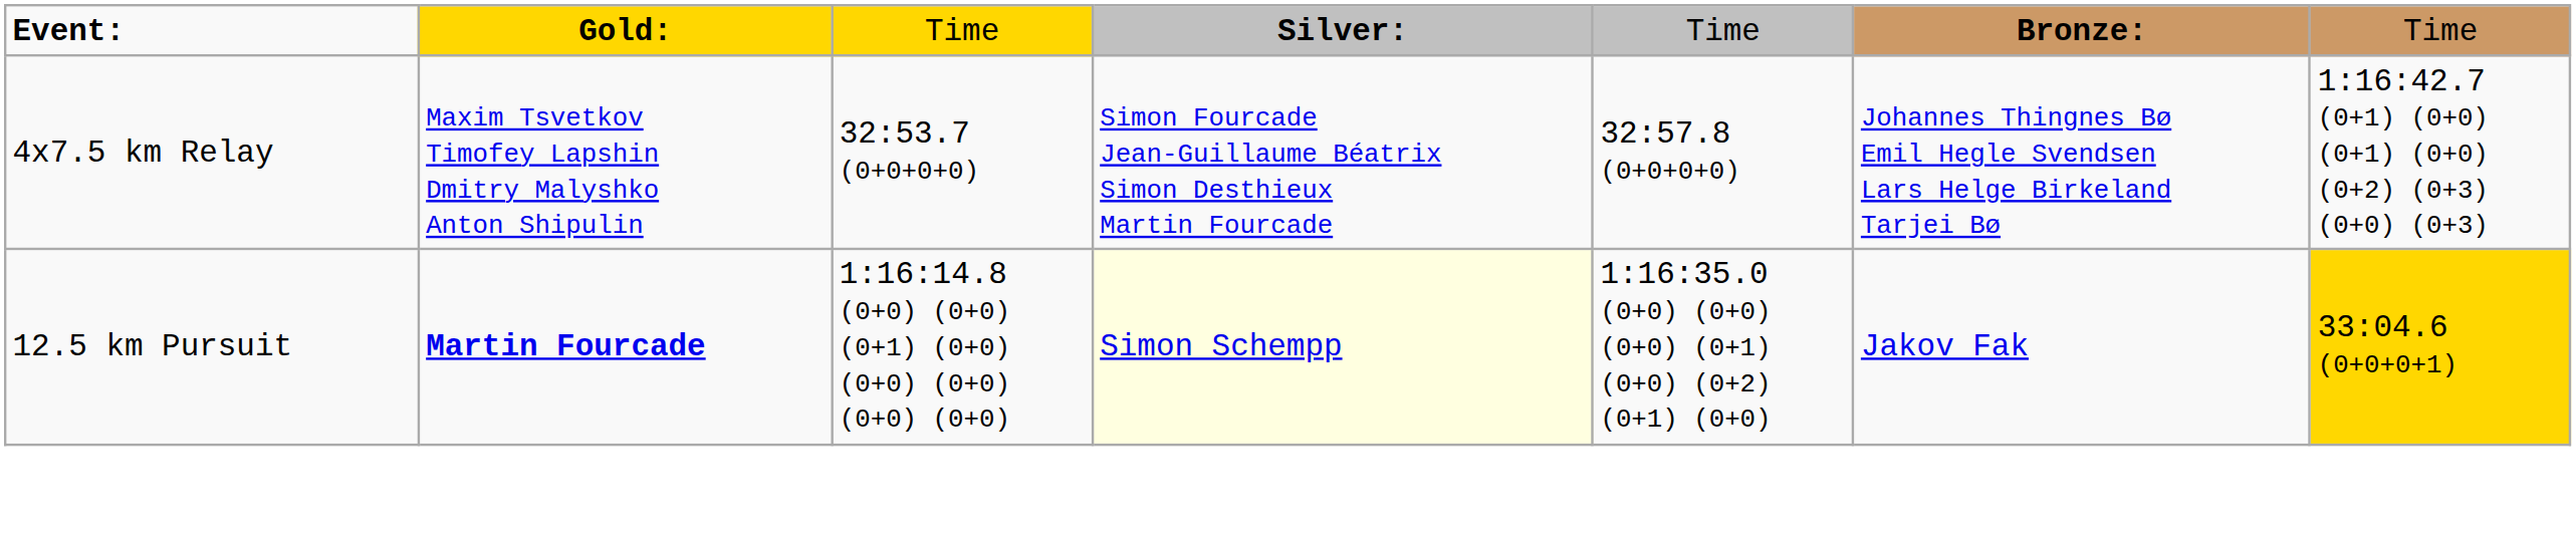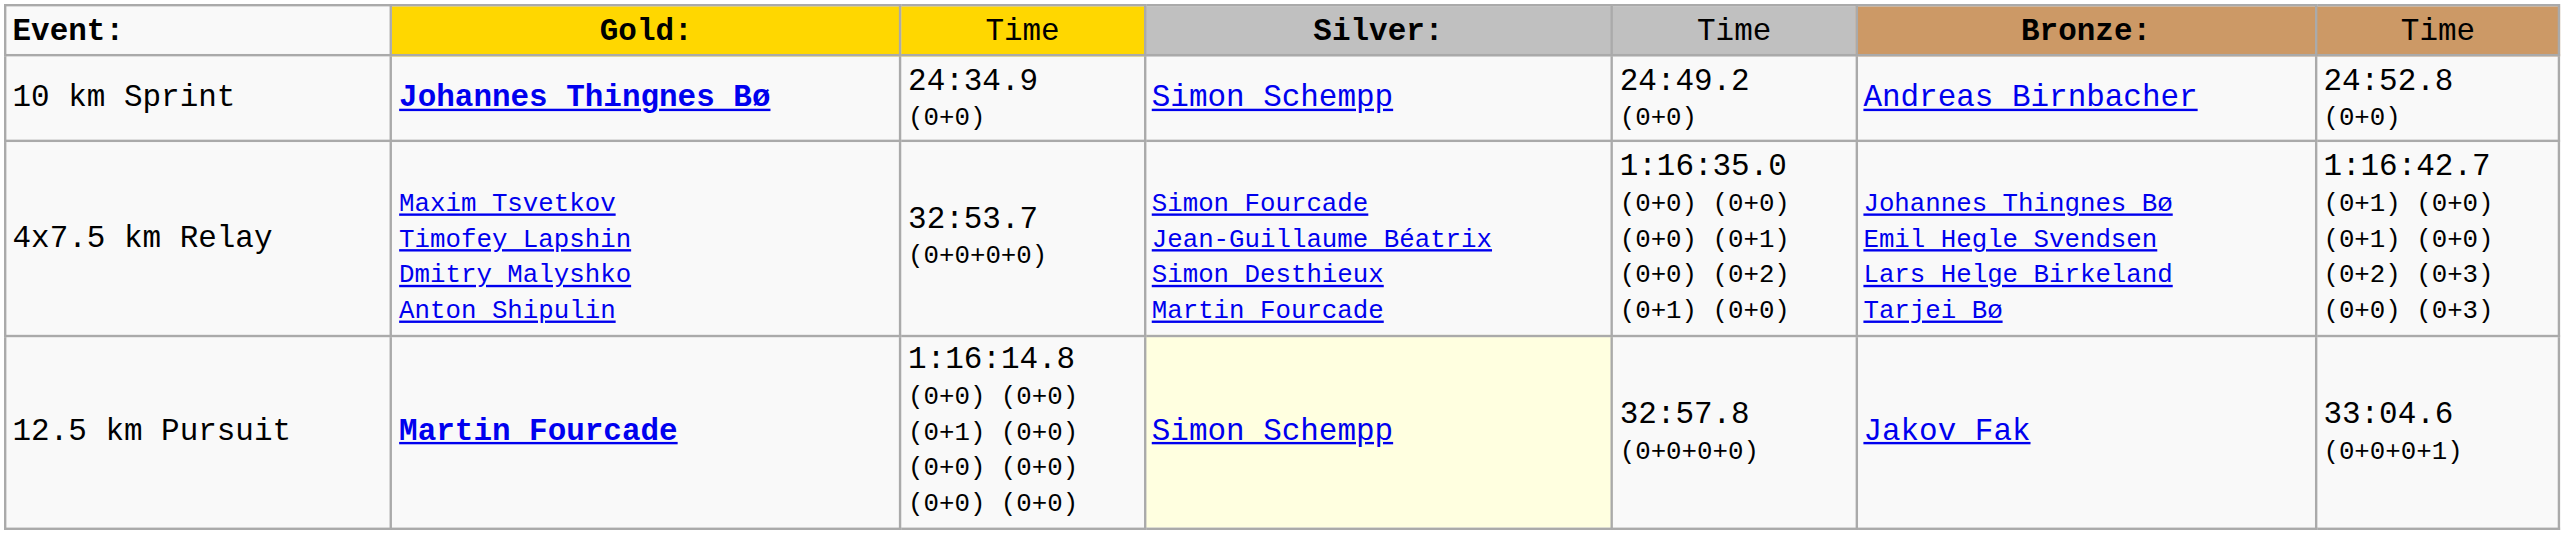+ row: 10 km Sprint | Johannes Thingnes Bø | 24:34.9 (0+0) | Simon Schempp | 24:49.2 (0+0) | Andreas Birnbacher | 24:52.8 (0+0)
4x7.5 km Relay | column 5: 32:57.8 (0+0+0+0) -> 1:16:35.0 (0+0) (0+0) (0+0) (0+1) (0+0) (0+2) (0+1) (0+0)
12.5 km Pursuit | column 5: 1:16:35.0 (0+0) (0+0) (0+0) (0+1) (0+0) (0+2) (0+1) (0+0) -> 32:57.8 (0+0+0+0)
12.5 km Pursuit | column 7: gold background -> no background
